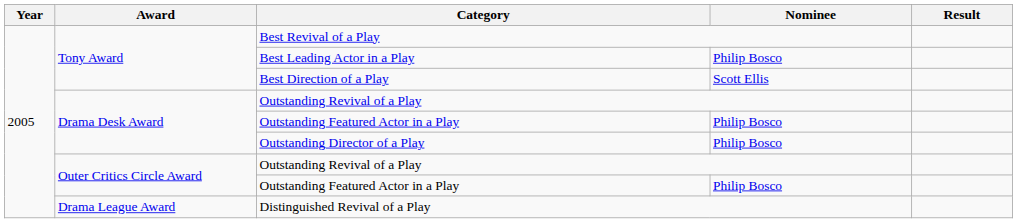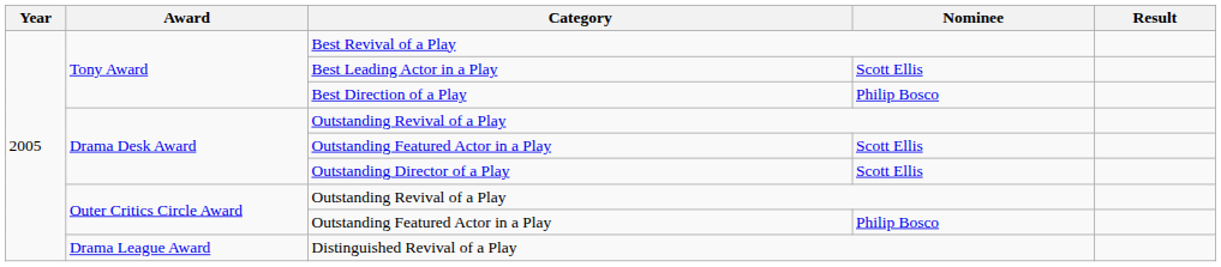Best Leading Actor in a Play | Nominee: Philip Bosco -> Scott Ellis
Best Direction of a Play | Nominee: Scott Ellis -> Philip Bosco
Drama Desk Award / Outstanding Featured Actor in a Play | Nominee: Philip Bosco -> Scott Ellis
Outstanding Director of a Play | Nominee: Philip Bosco -> Scott Ellis
